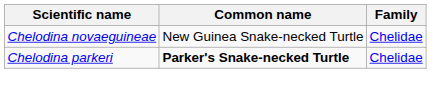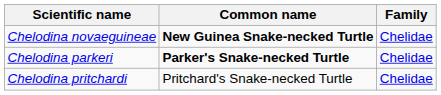Chelodina novaeguineae | Common name: normal -> bold
+ row: Chelodina pritchardi | Pritchard's Snake-necked Turtle | Chelidae
